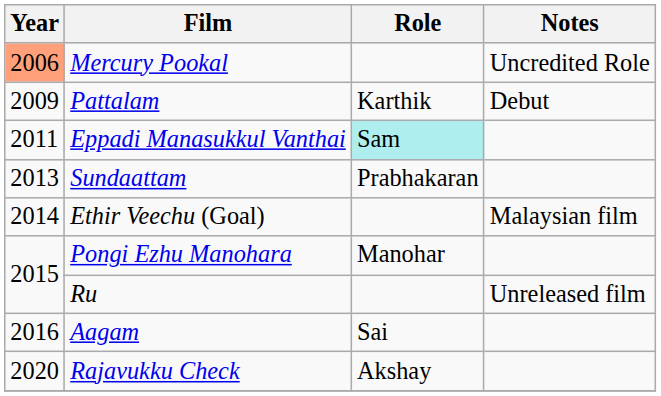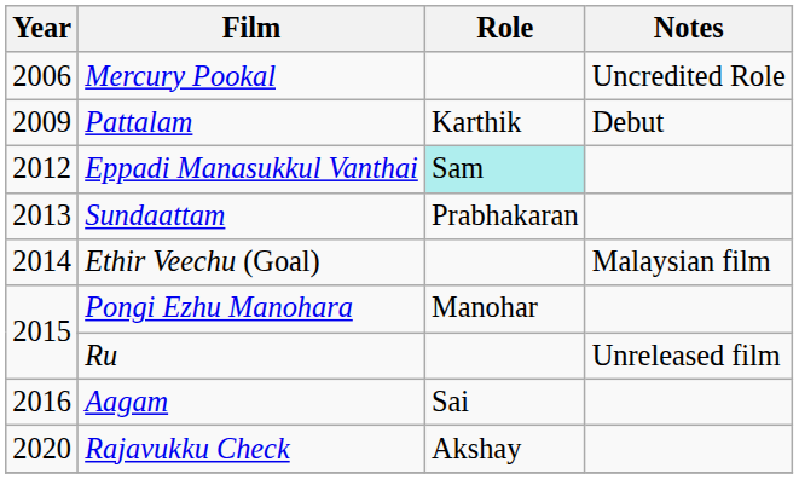Mercury Pookal | Year: lightsalmon background -> no background
Eppadi Manasukkul Vanthai | Year: 2011 -> 2012
